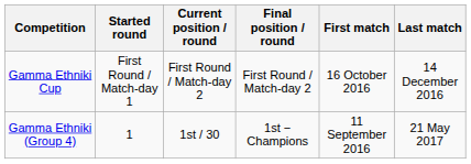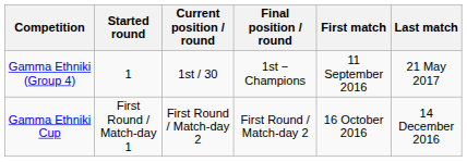rows swapped: Gamma Ethniki (Group 4) <-> Gamma Ethniki Cup
